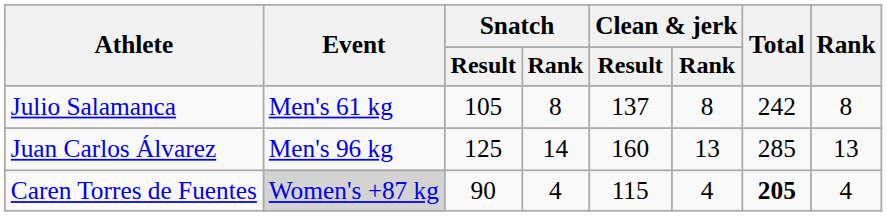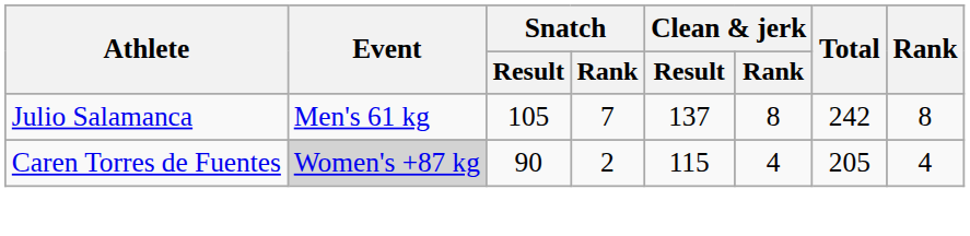Julio Salamanca | Snatch / Rank: 8 -> 7
- row: Juan Carlos Álvarez | Men's 96 kg | 125 | 14 | 160 | 13 | 285 | 13
Caren Torres de Fuentes | Snatch / Rank: 4 -> 2
Caren Torres de Fuentes | Total: bold -> normal
